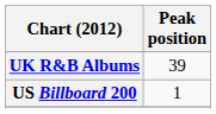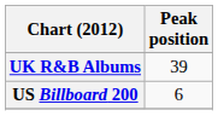US Billboard 200 | Peak position: 1 -> 6
